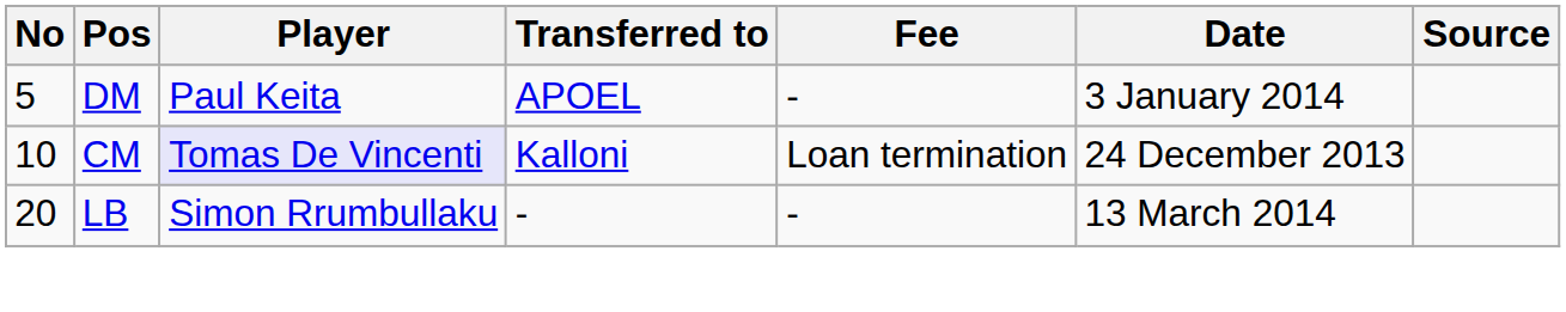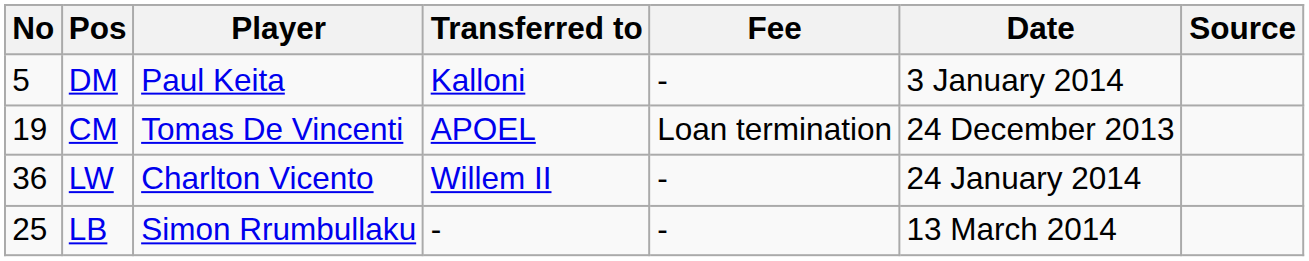DM | Transferred to: APOEL -> Kalloni
CM | No: 10 -> 19
CM | Player: lavender background -> no background
CM | Transferred to: Kalloni -> APOEL
+ row: 36 | LW | Charlton Vicento | Willem II | - | 24 January 2014
LB | No: 20 -> 25
